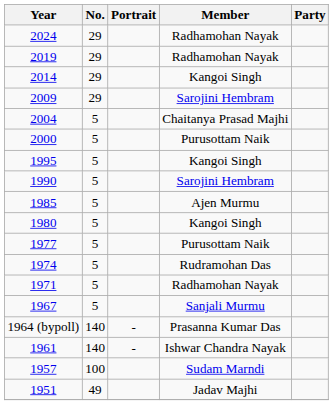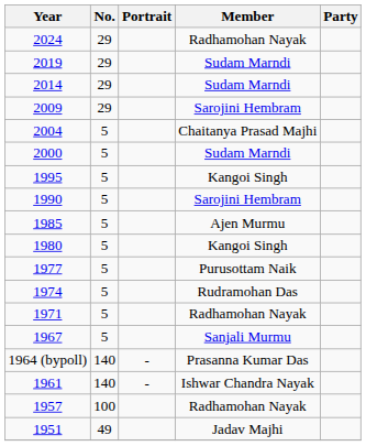2019 | Member: Radhamohan Nayak -> Sudam Marndi
2014 | Member: Kangoi Singh -> Sudam Marndi
2000 | Member: Purusottam Naik -> Sudam Marndi
1957 | Member: Sudam Marndi -> Radhamohan Nayak
